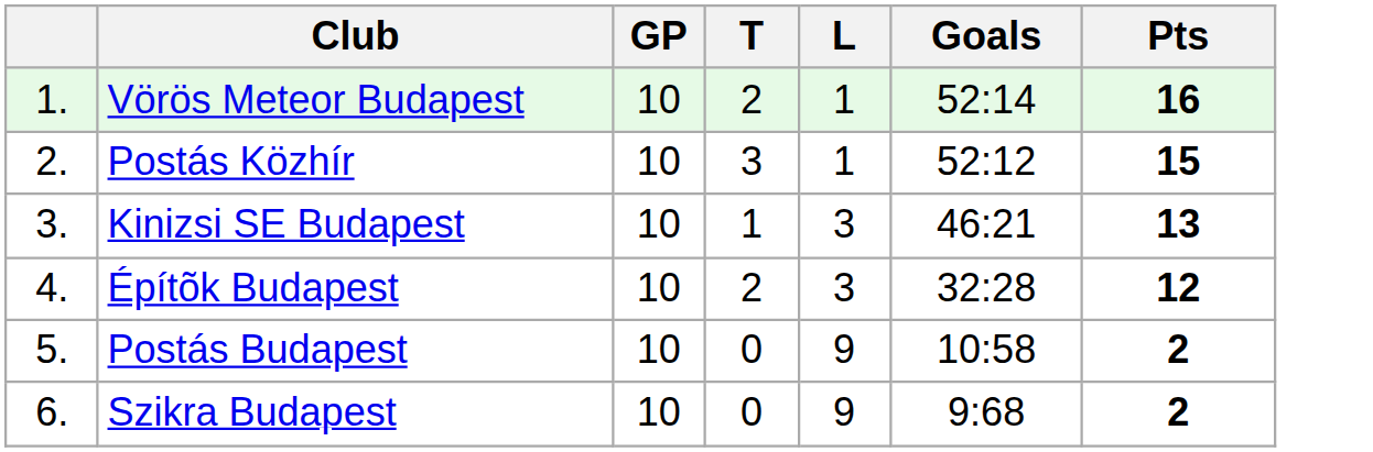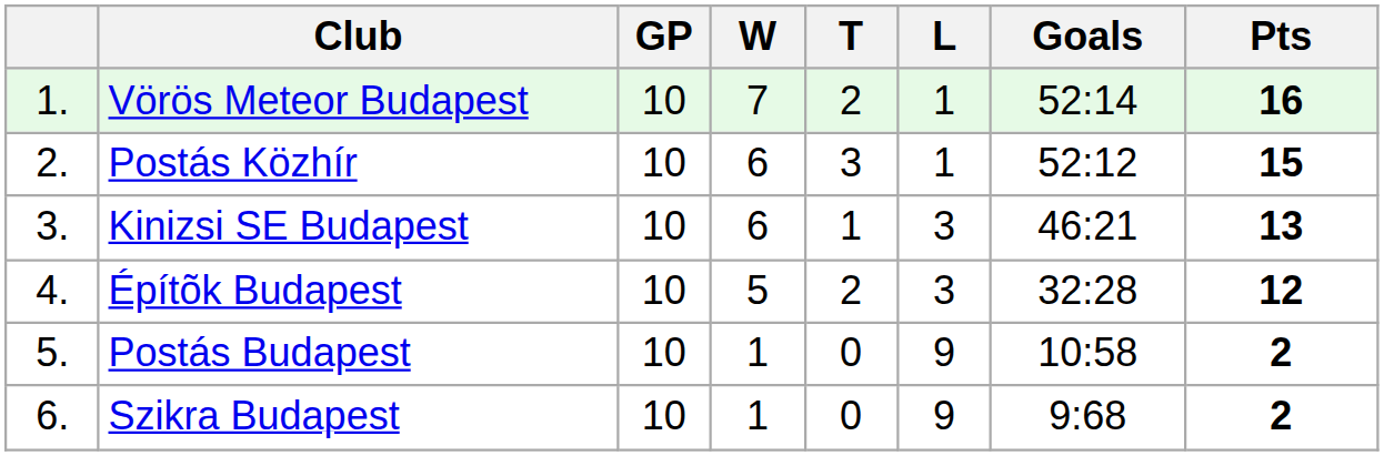+ column: W | 7 | 6 | 6 | 5 | 1 | 1
